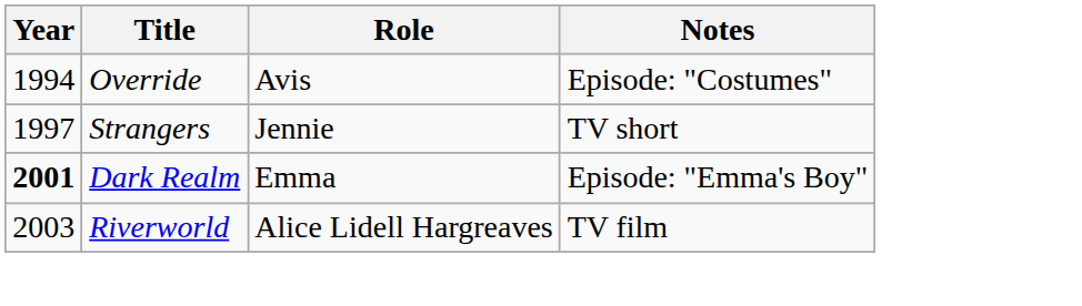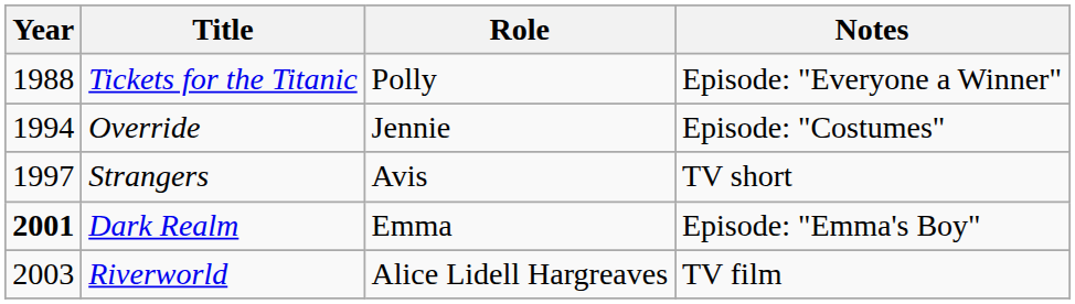+ row: 1988 | Tickets for the Titanic | Polly | Episode: "Everyone a Winner"
Override | Role: Avis -> Jennie
Strangers | Role: Jennie -> Avis
